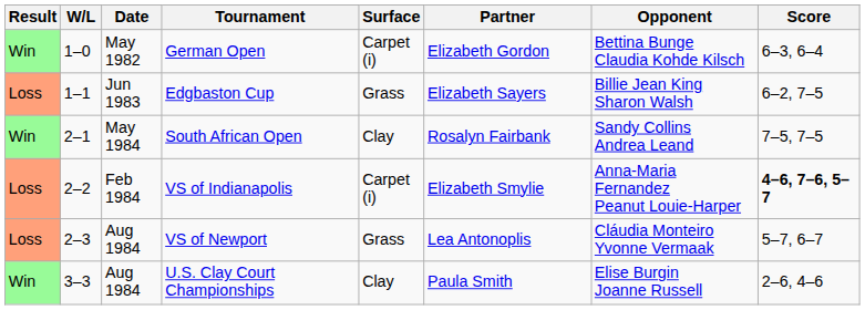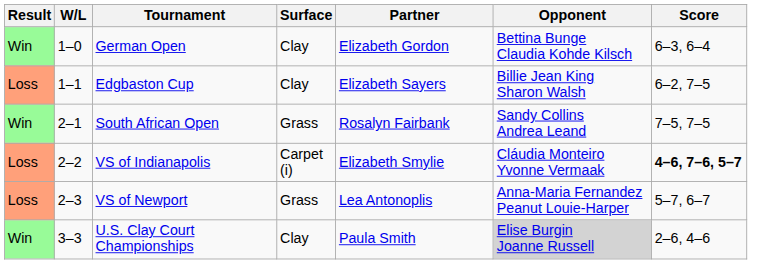- column: Date | May 1982 | Jun 1983 | May 1984 | Feb 1984 | Aug 1984 | Aug 1984
German Open | Surface: Carpet (i) -> Clay
Edgbaston Cup | Surface: Grass -> Clay
South African Open | Surface: Clay -> Grass
VS of Indianapolis | Opponent: Anna-Maria Fernandez Peanut Louie-Harper -> Cláudia Monteiro Yvonne Vermaak
VS of Newport | Opponent: Cláudia Monteiro Yvonne Vermaak -> Anna-Maria Fernandez Peanut Louie-Harper
U.S. Clay Court Championships | Opponent: no background -> lightgrey background
